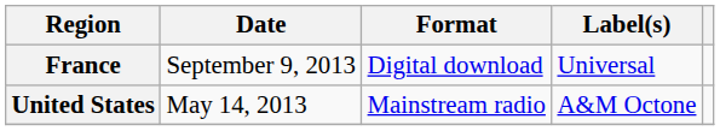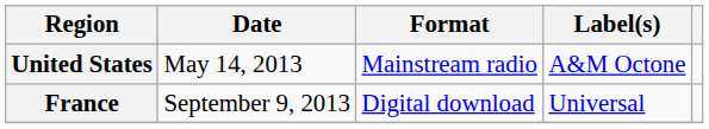rows swapped: United States <-> France
